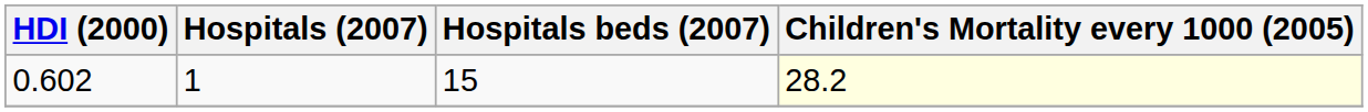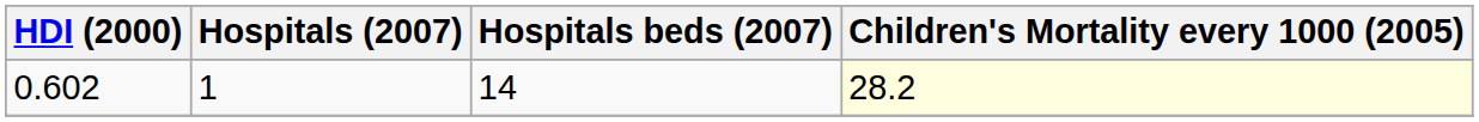0.602 | Hospitals beds (2007): 15 -> 14
